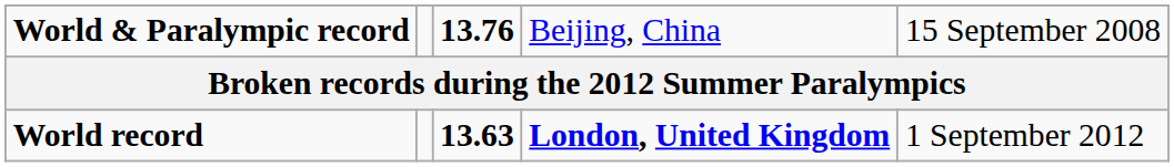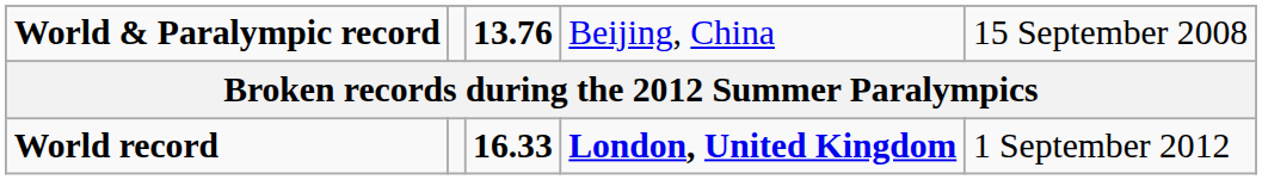World record | column 3: 13.63 -> 16.33
